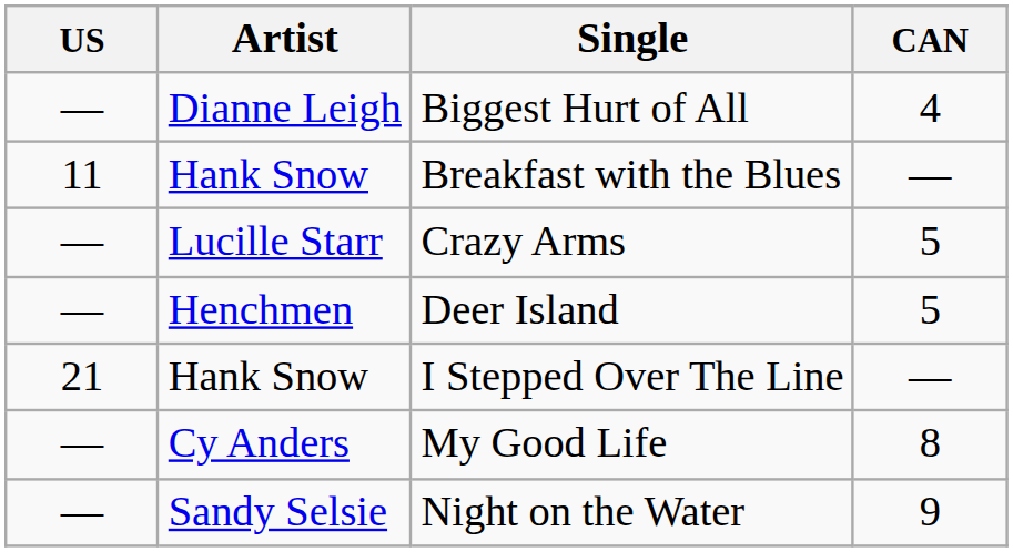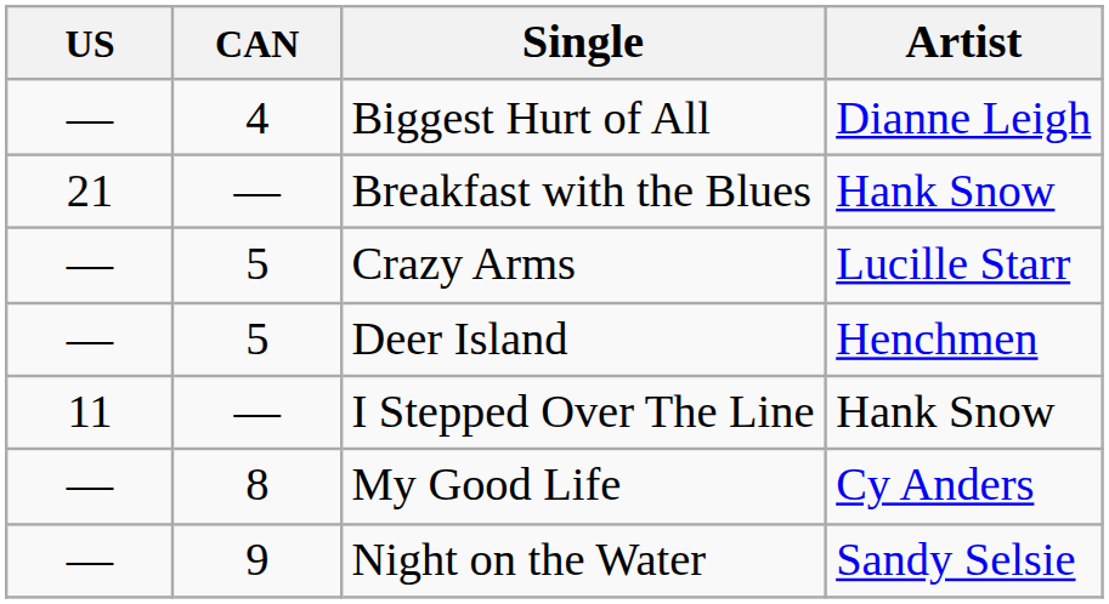columns swapped: CAN <-> Artist
Breakfast with the Blues | US: 11 -> 21
I Stepped Over The Line | US: 21 -> 11
